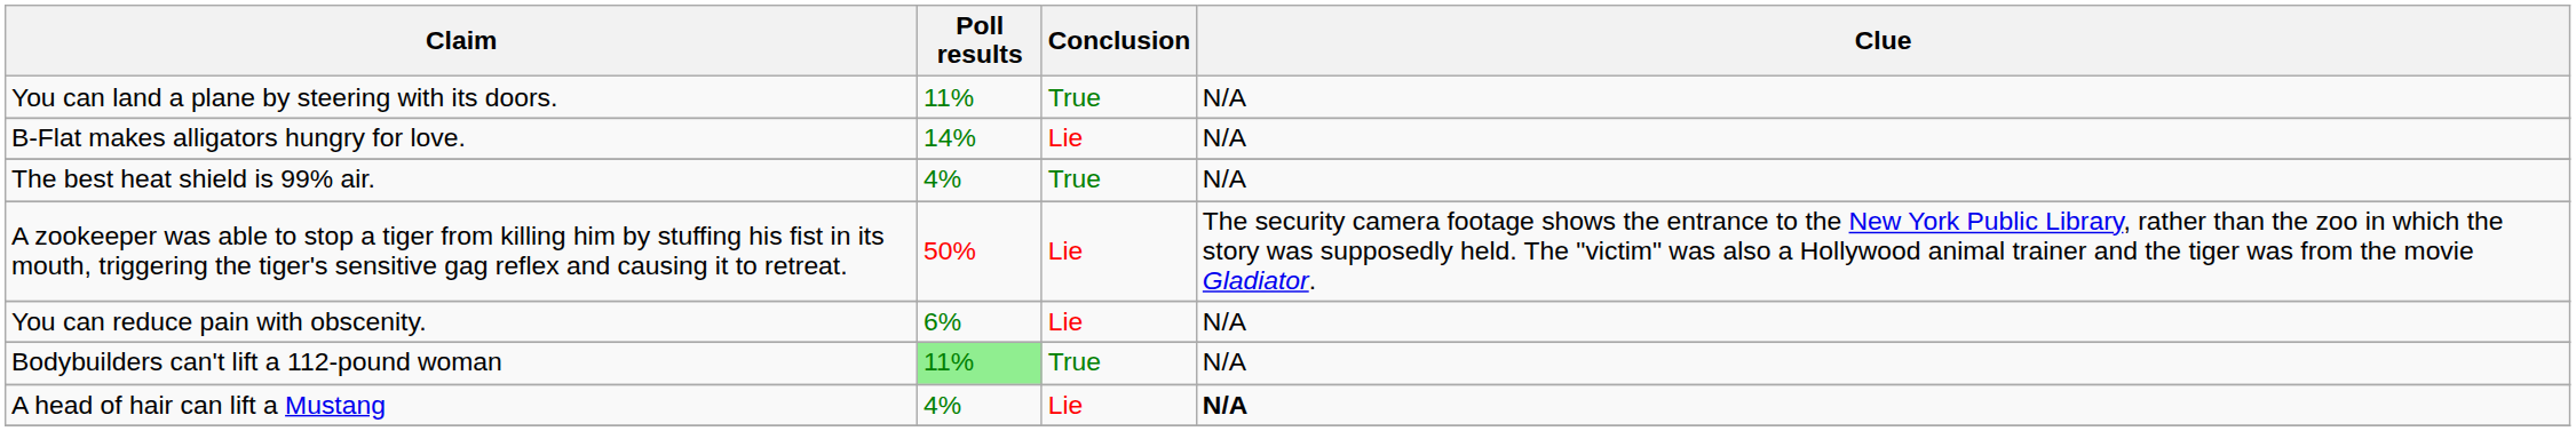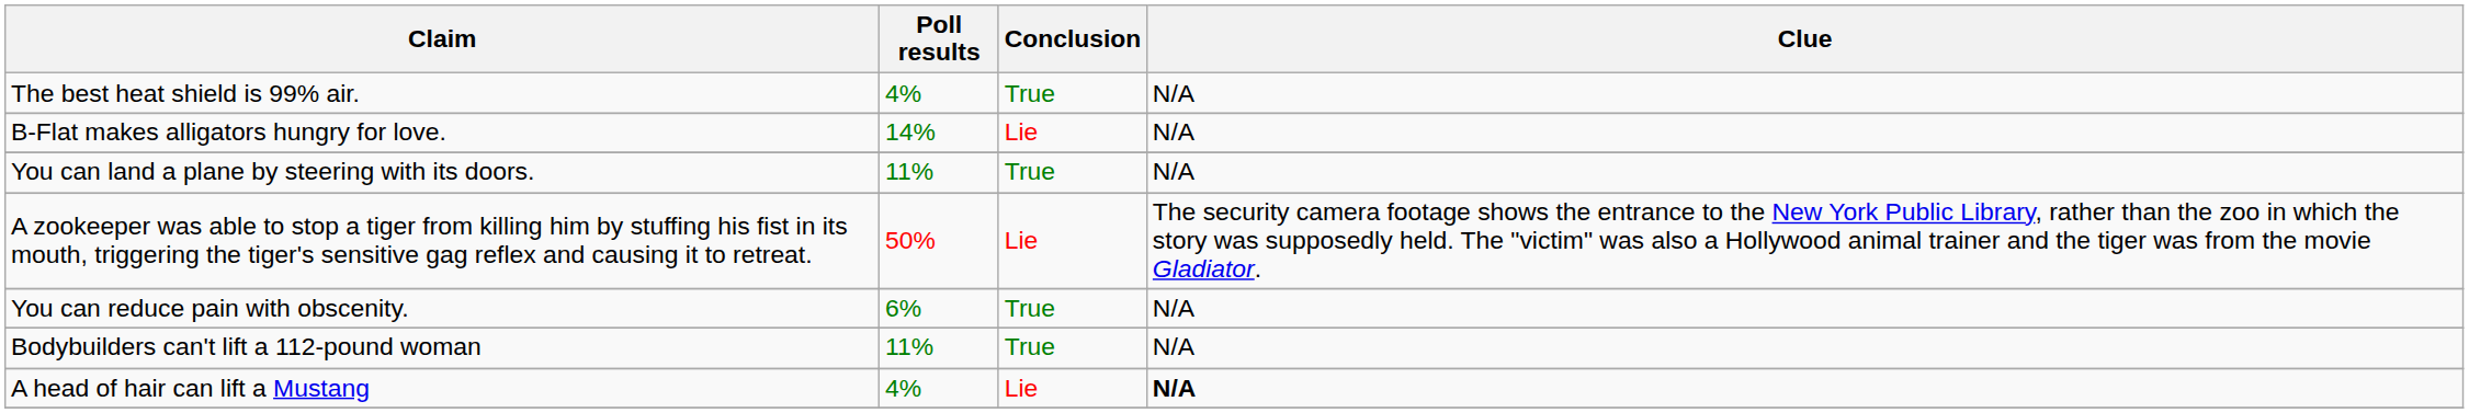rows swapped: You can land a plane by steering with its doors. <-> The best heat shield is 99% air.
You can reduce pain with obscenity. | Conclusion: Lie -> True
Bodybuilders can't lift a 112-pound woman | Poll results: lightgreen background -> no background
